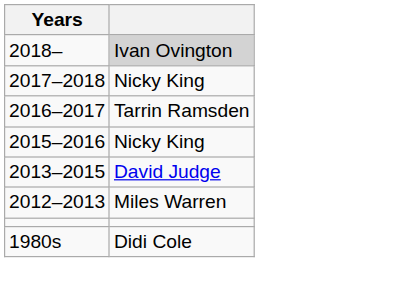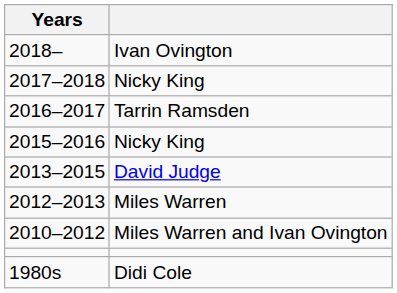2018– | column 2: lightgrey background -> no background
+ row: 2010–2012 | Miles Warren and Ivan Ovington
